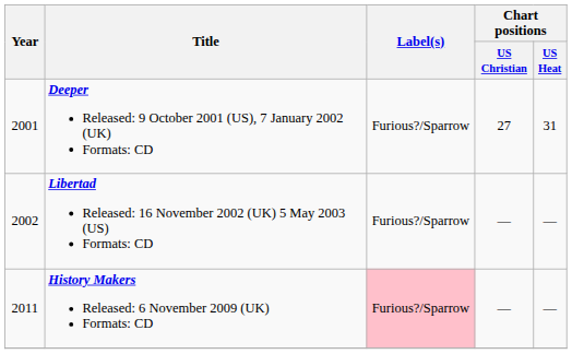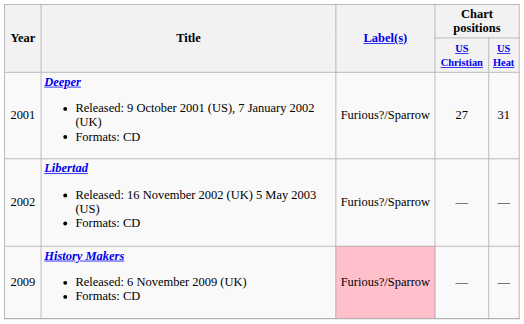History Makers Released: 6 November 2009 (UK) Formats: CD | Year: 2011 -> 2009
